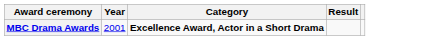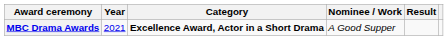+ column: Nominee / Work | A Good Supper
MBC Drama Awards | Year: 2001 -> 2021
